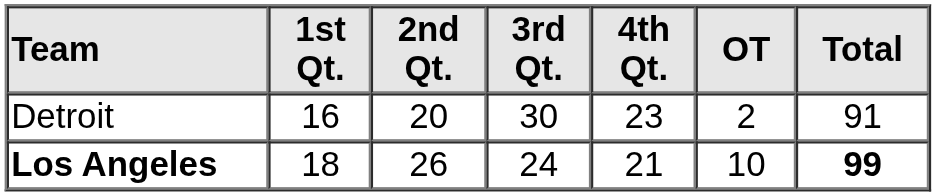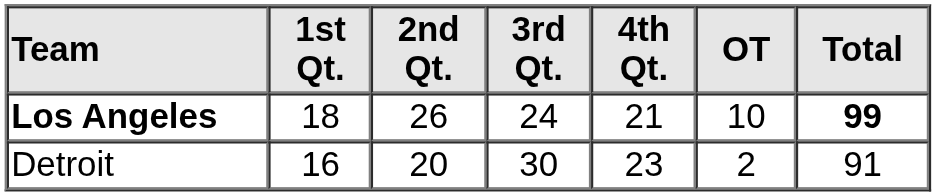rows swapped: Detroit <-> Los Angeles
